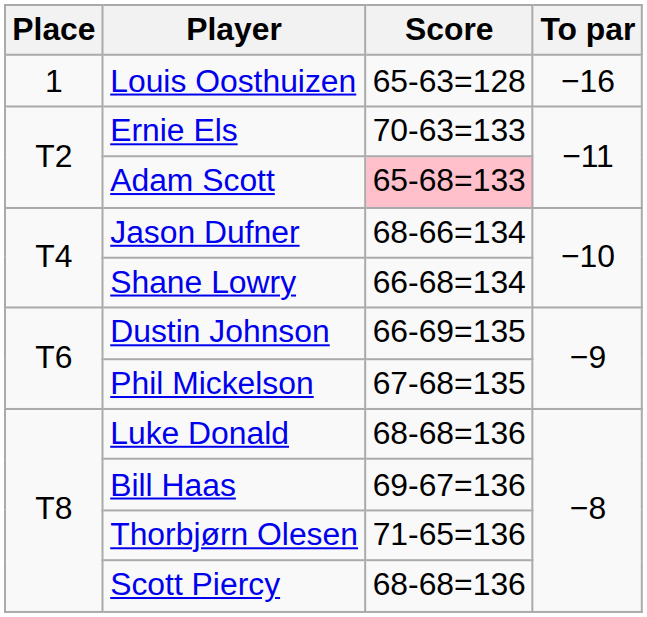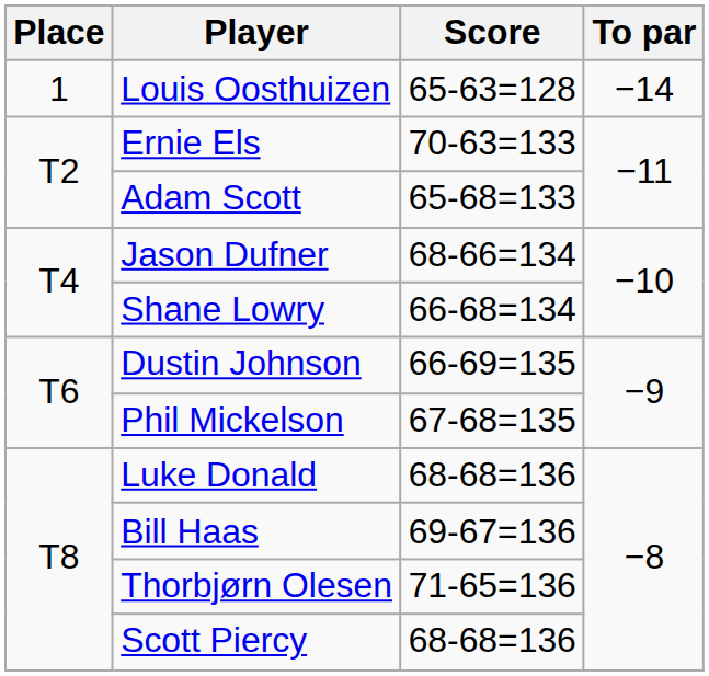Louis Oosthuizen | To par: −16 -> −14
Adam Scott | Score: pink background -> no background
